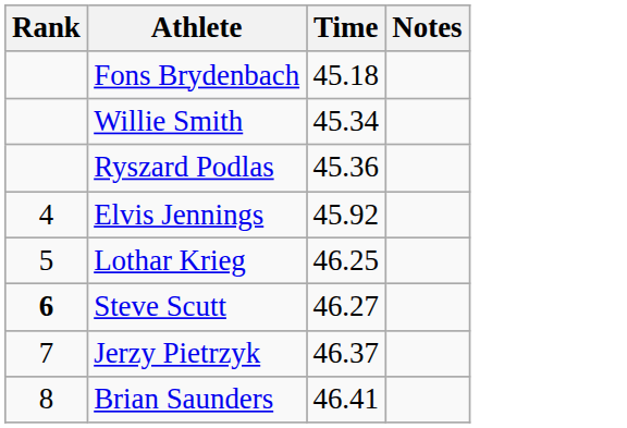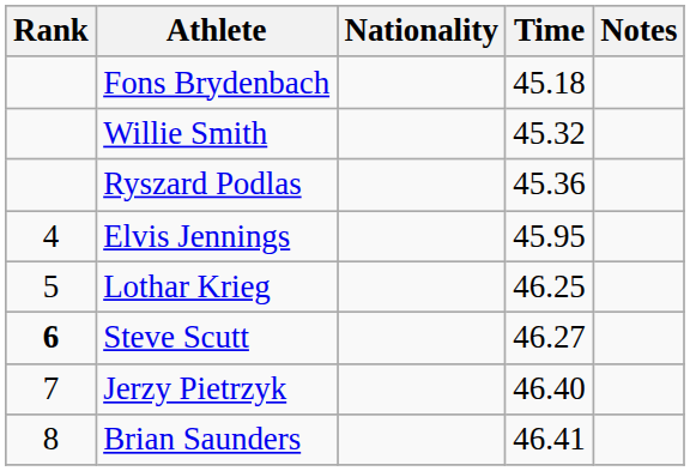+ column: Nationality
Willie Smith | Time: 45.34 -> 45.32
Elvis Jennings | Time: 45.92 -> 45.95
Jerzy Pietrzyk | Time: 46.37 -> 46.40
